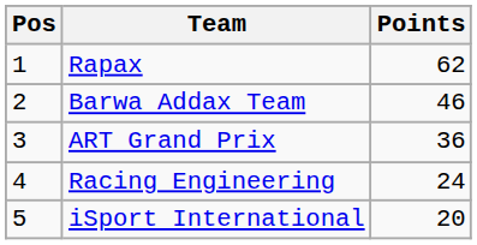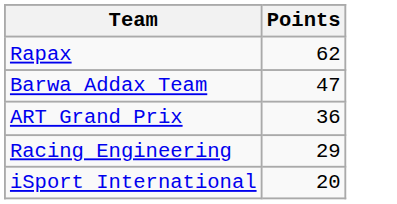- column: Pos | 1 | 2 | 3 | 4 | 5
Barwa Addax Team | Points: 46 -> 47
Racing Engineering | Points: 24 -> 29
